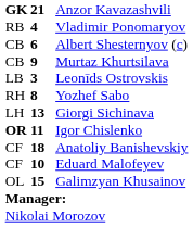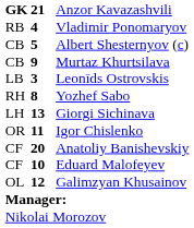Albert Shesternyov (c) | column 2: 6 -> 5
Igor Chislenko | column 1: bold -> normal
Anatoliy Banishevskiy | column 2: 18 -> 20
Galimzyan Khusainov | column 2: 15 -> 12
